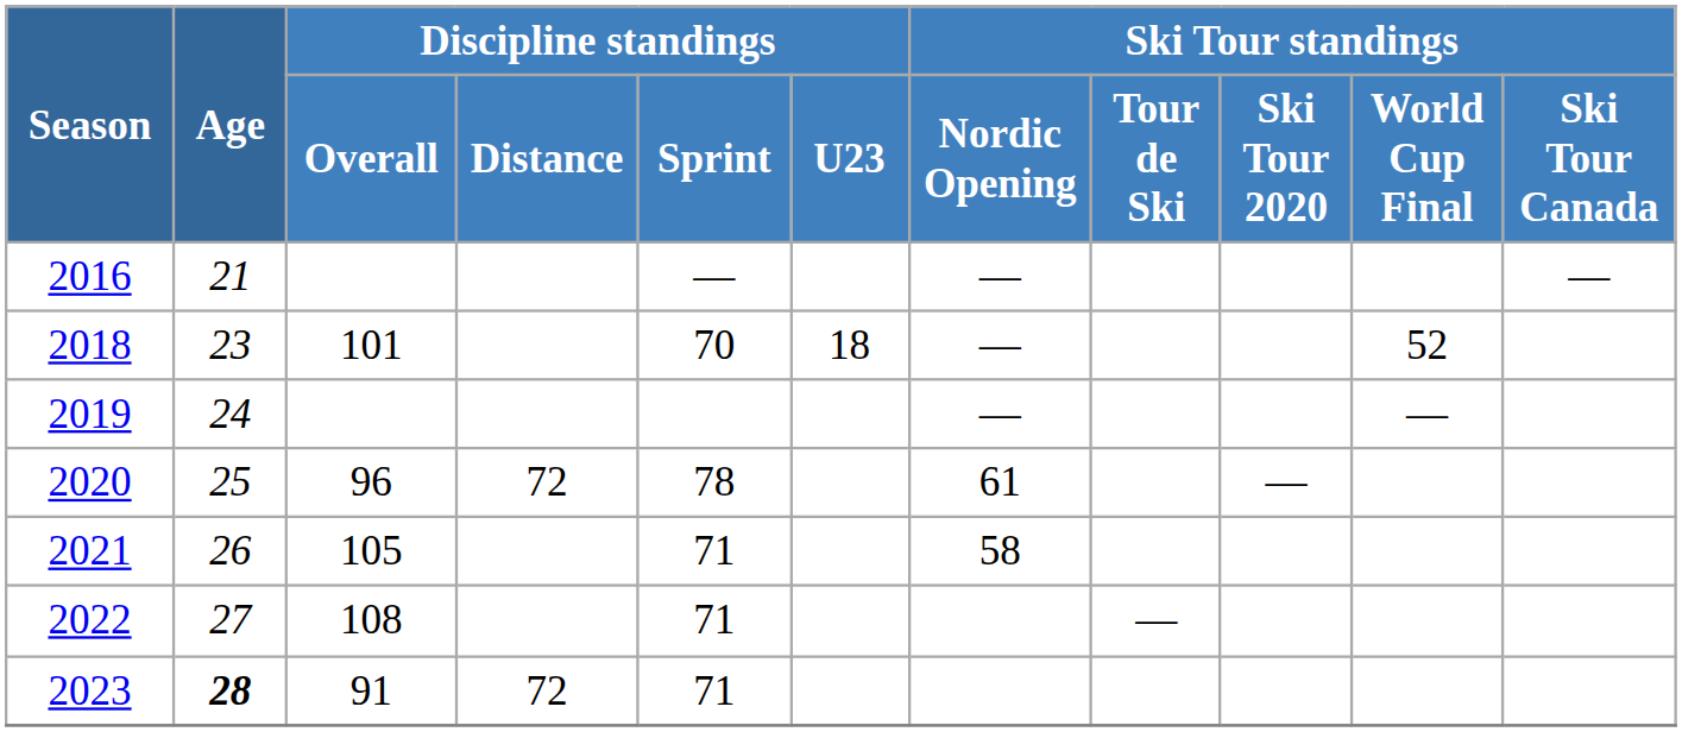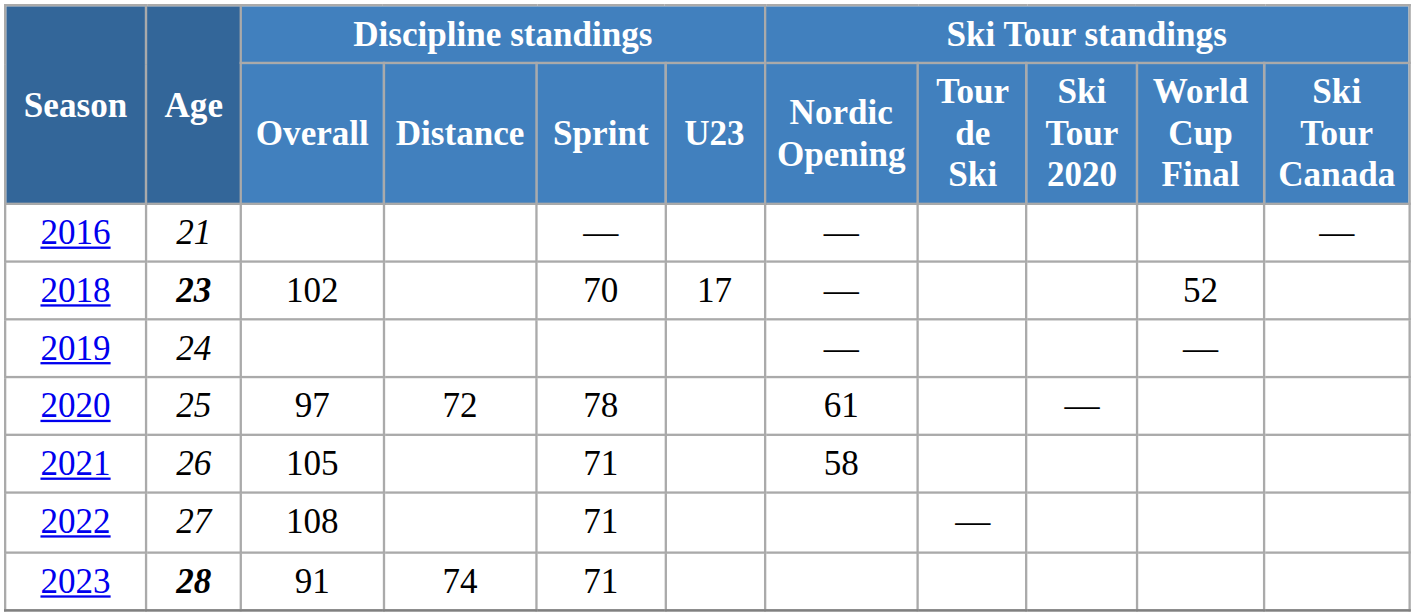2018 | Age: normal -> bold
2018 | Discipline standings / Overall: 101 -> 102
2018 | Discipline standings / U23: 18 -> 17
2020 | Discipline standings / Overall: 96 -> 97
2023 | Discipline standings / Distance: 72 -> 74
